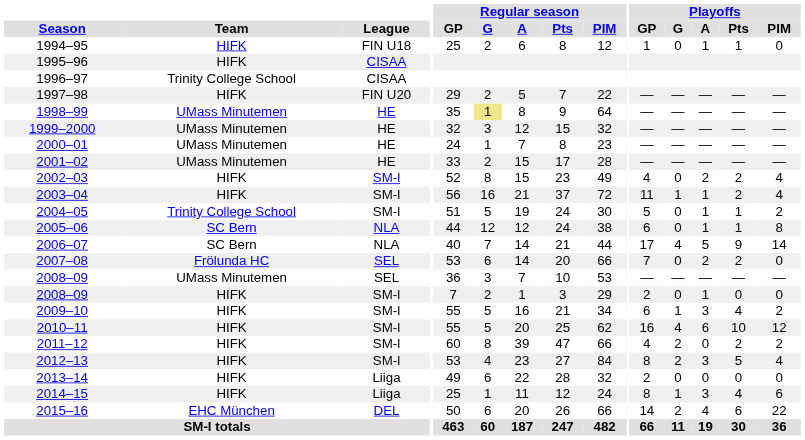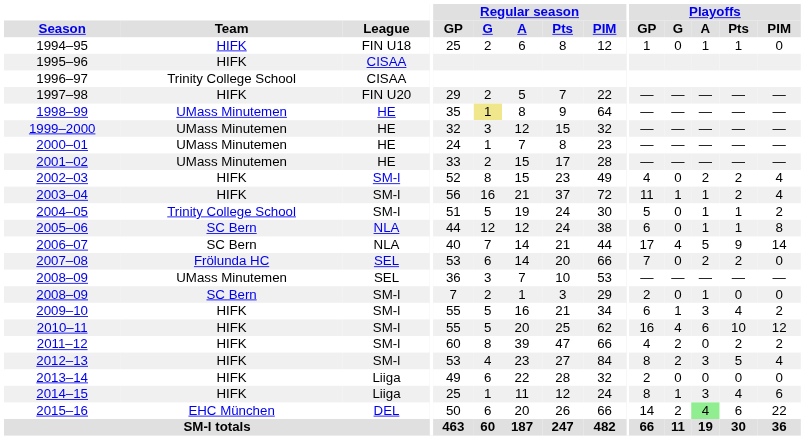2008–09 / SM-l | Team: HIFK -> SC Bern
2015–16 | Playoffs / A: no background -> lightgreen background
